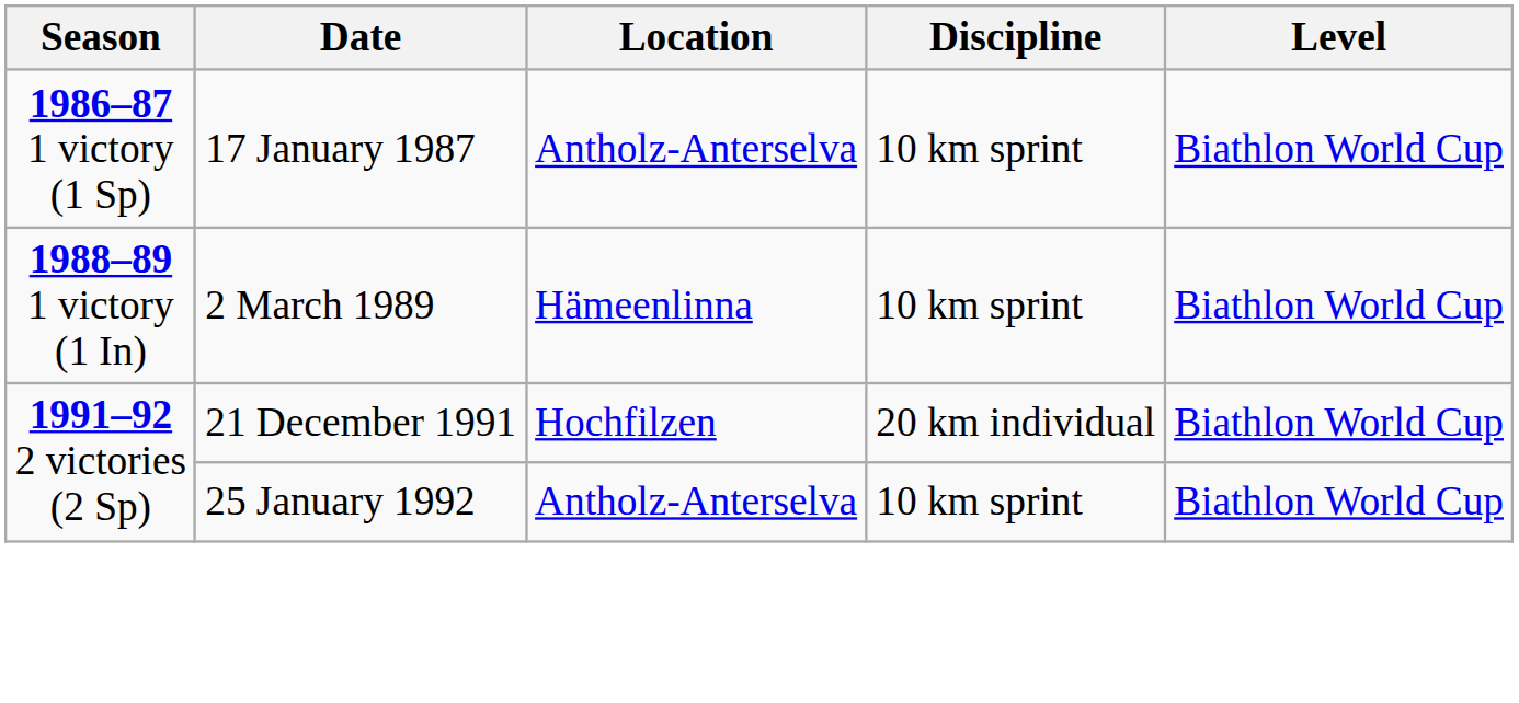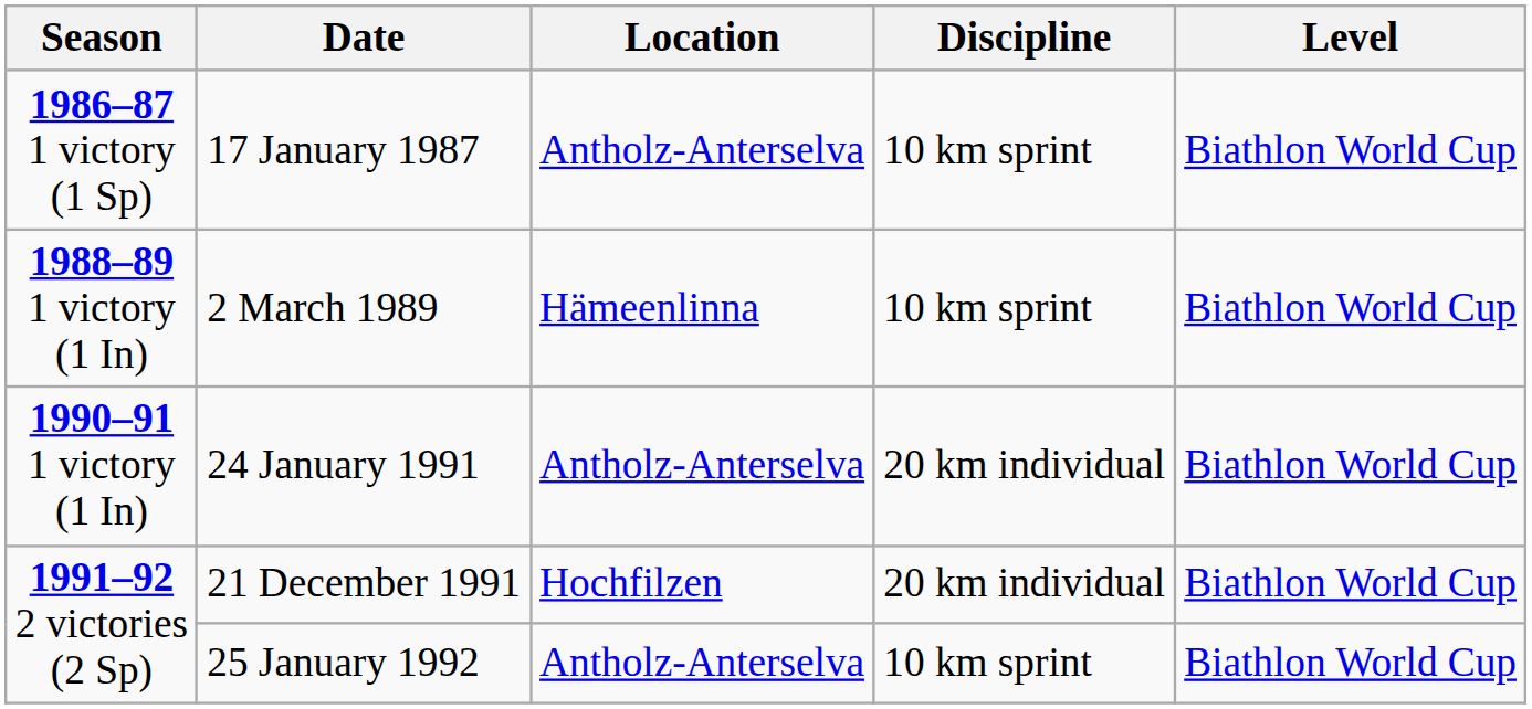+ row: 1990–91 1 victory (1 In) | 24 January 1991 | Antholz-Anterselva | 20 km individual | Biathlon World Cup
